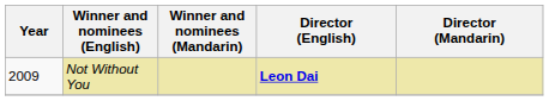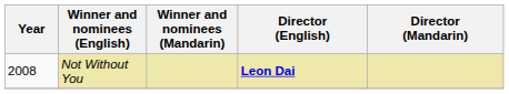Not Without You | Year: 2009 -> 2008
